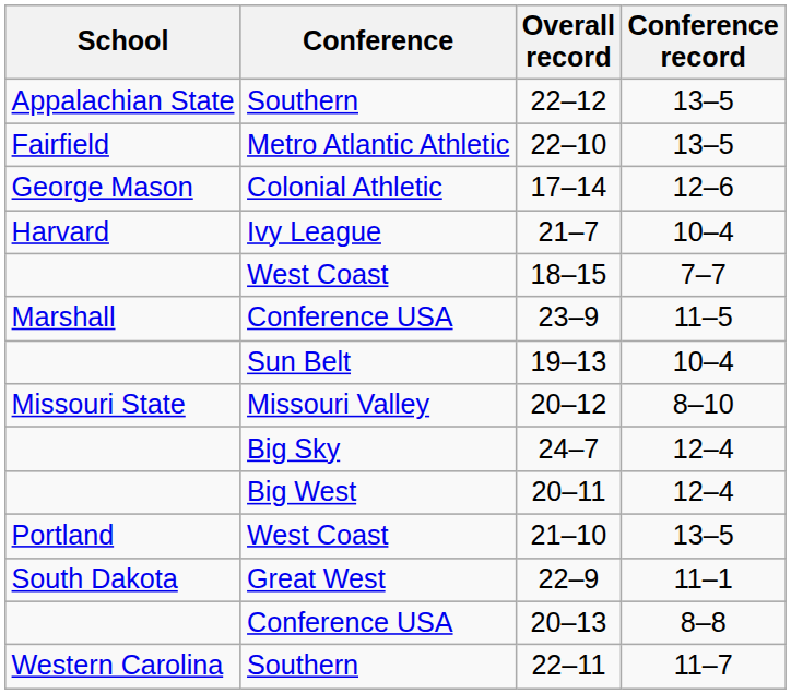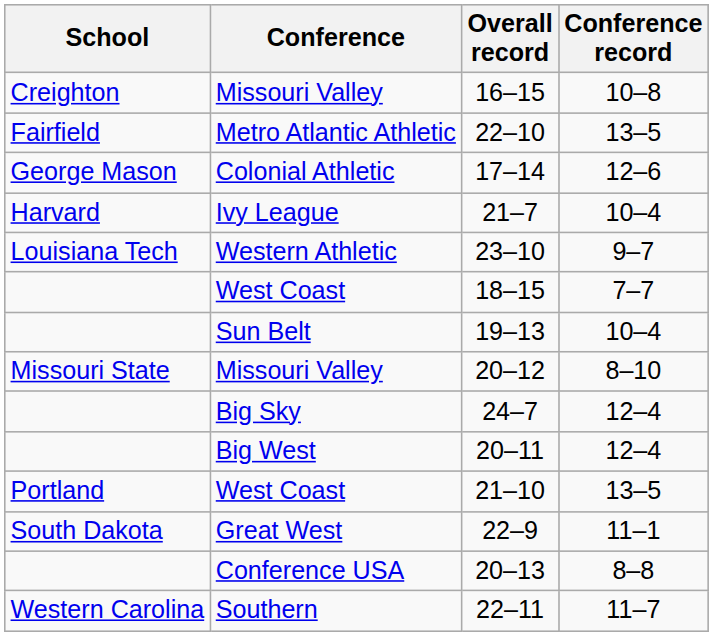- row: Appalachian State | Southern | 22–12 | 13–5
+ row: Creighton | Missouri Valley | 16–15 | 10–8
+ row: Louisiana Tech | Western Athletic | 23–10 | 9–7
- row: Marshall | Conference USA | 23–9 | 11–5
